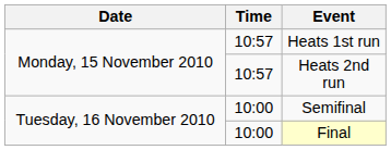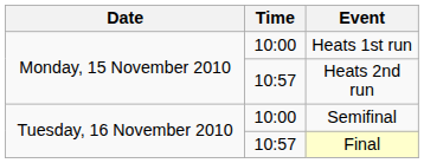Heats 1st run | Time: 10:57 -> 10:00
Final | Time: 10:00 -> 10:57
